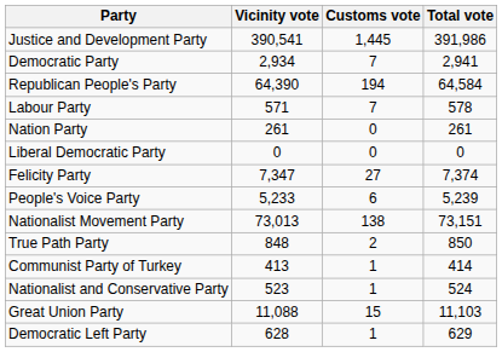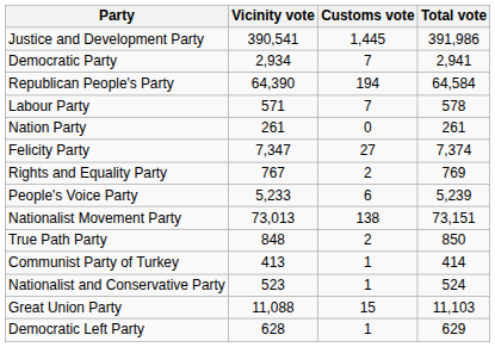- row: Liberal Democratic Party | 0 | 0 | 0
+ row: Rights and Equality Party | 767 | 2 | 769
